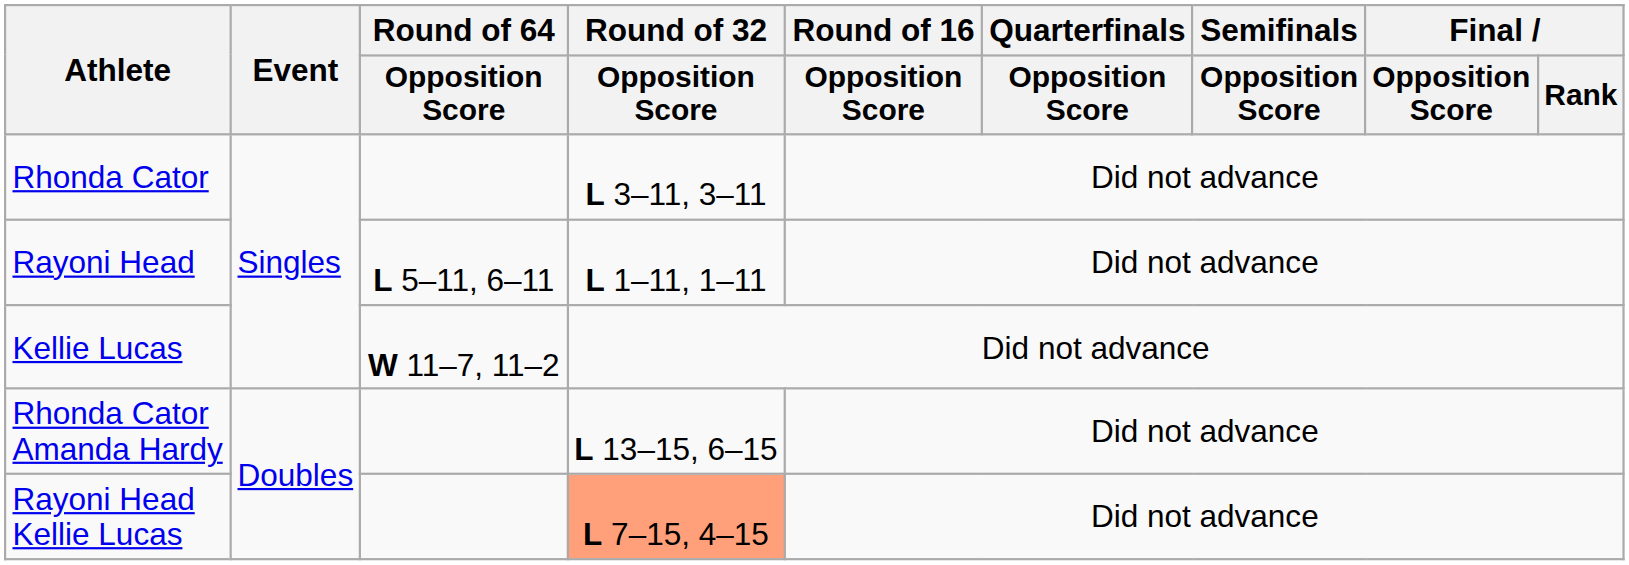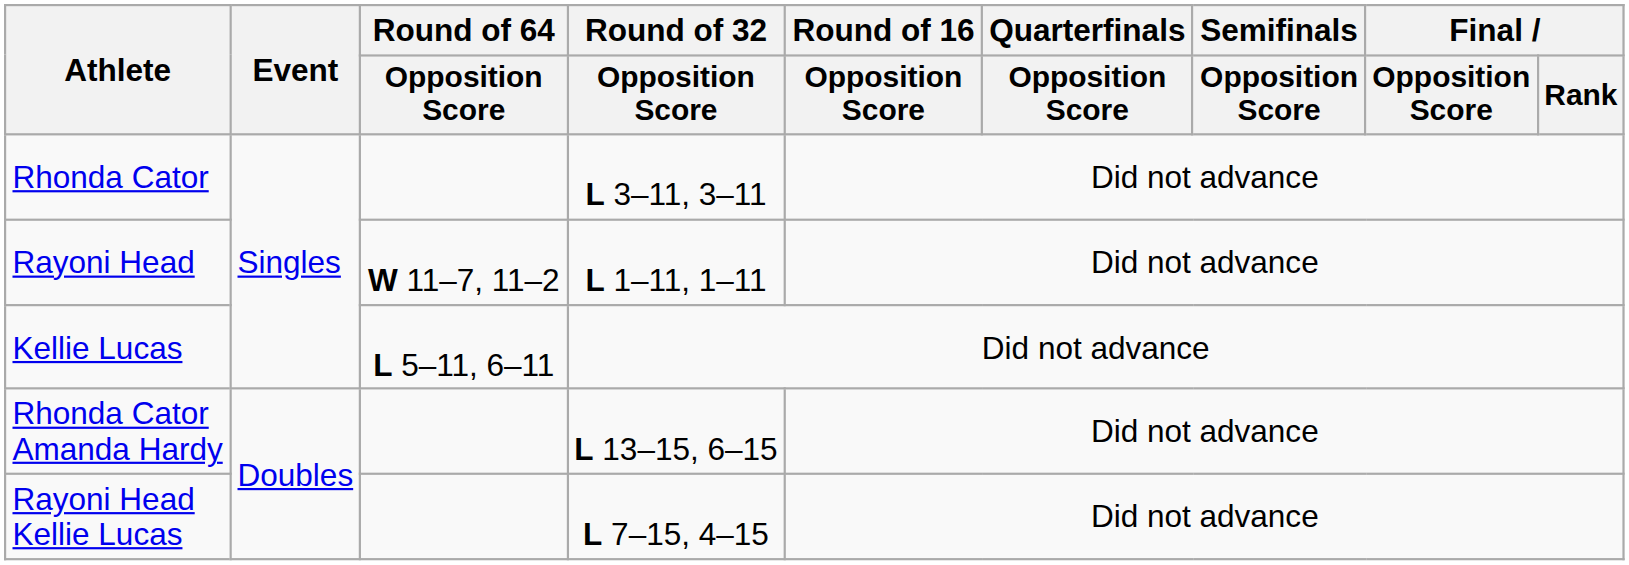Rayoni Head | Round of 64 / Opposition Score: L 5–11, 6–11 -> W 11–7, 11–2
Kellie Lucas | Round of 64 / Opposition Score: W 11–7, 11–2 -> L 5–11, 6–11
Rayoni Head Kellie Lucas | Round of 32 / Opposition Score: lightsalmon background -> no background
